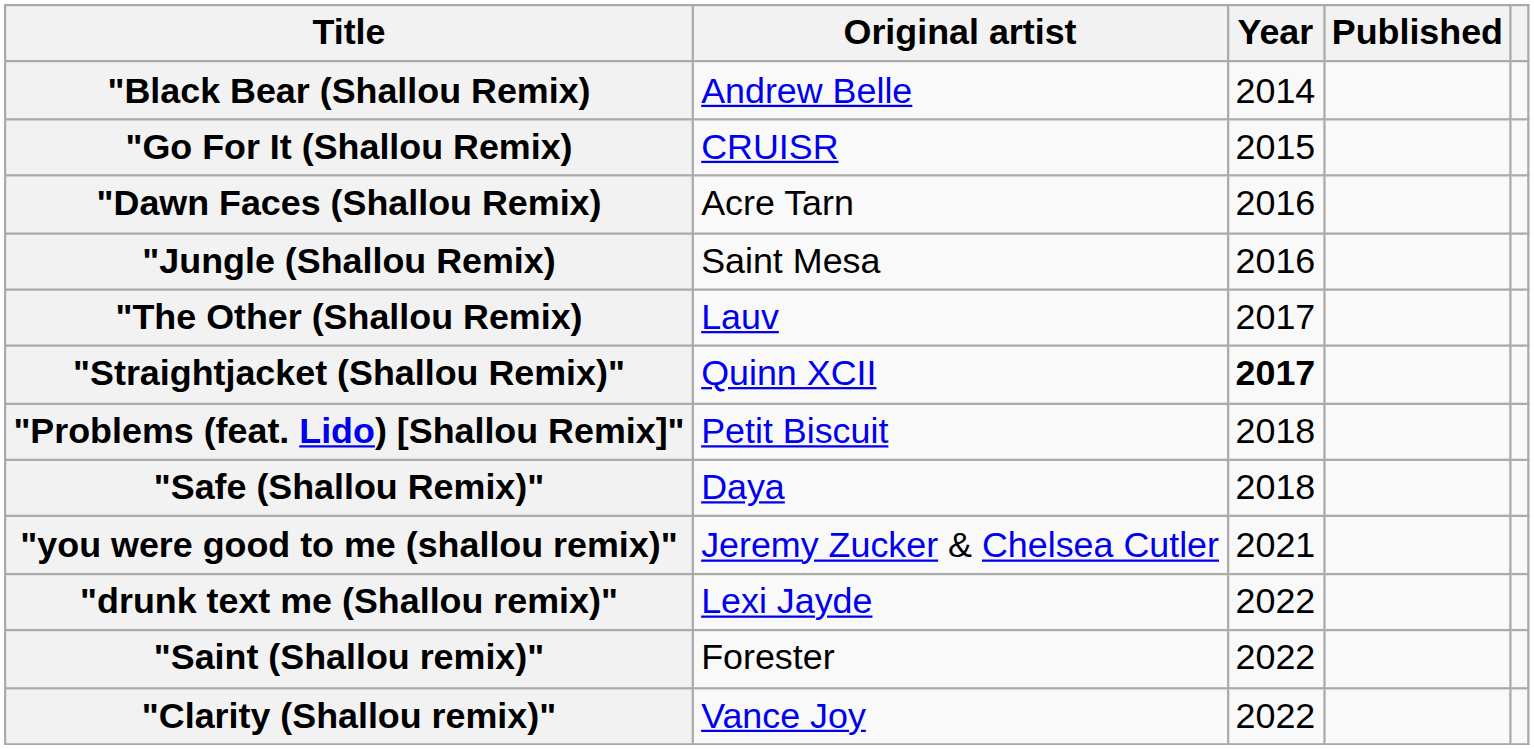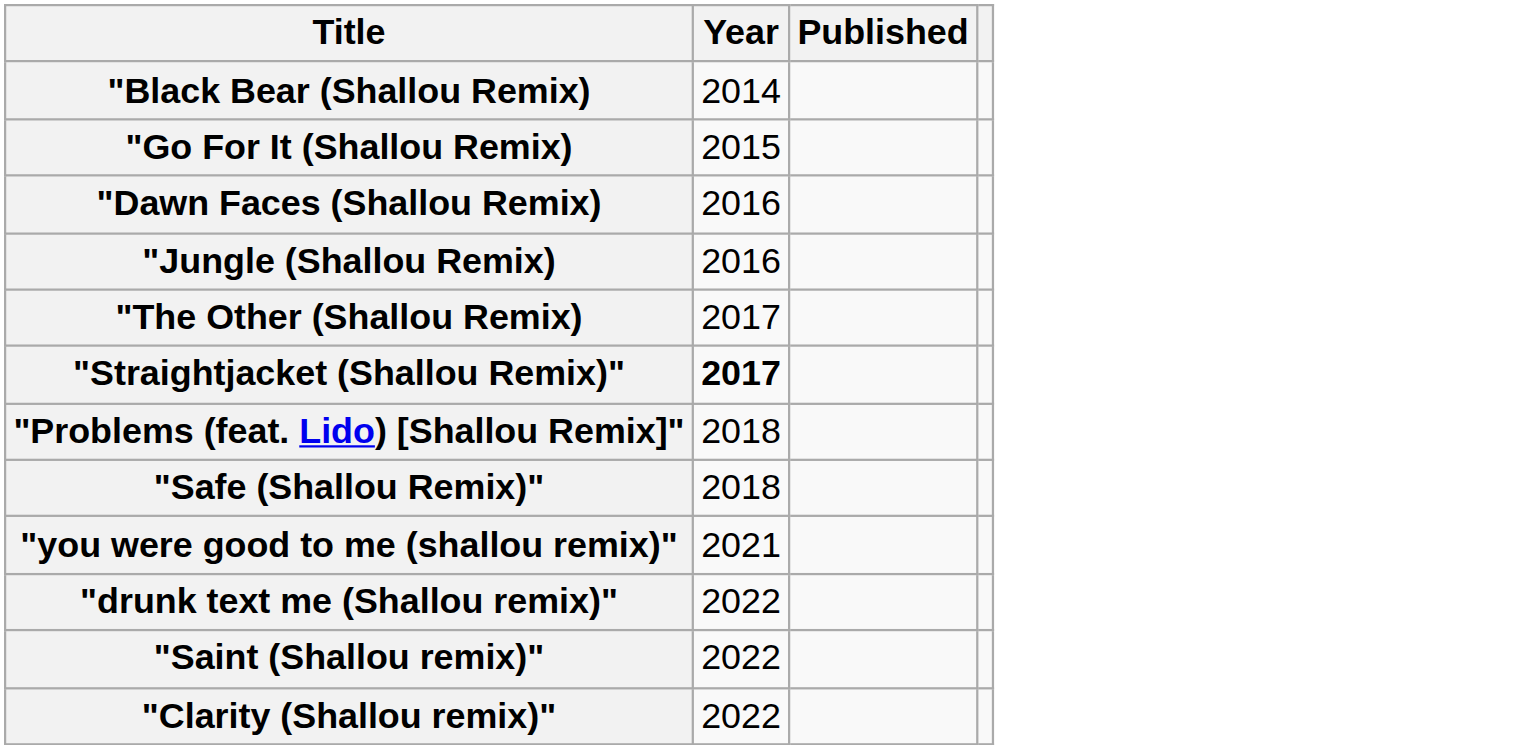- column: Original artist | Andrew Belle | CRUISR | Acre Tarn | Saint Mesa | Lauv | Quinn XCII | Petit Biscuit | Daya | Jeremy Zucker & Chelsea Cutler | Lexi Jayde | Forester | Vance Joy
